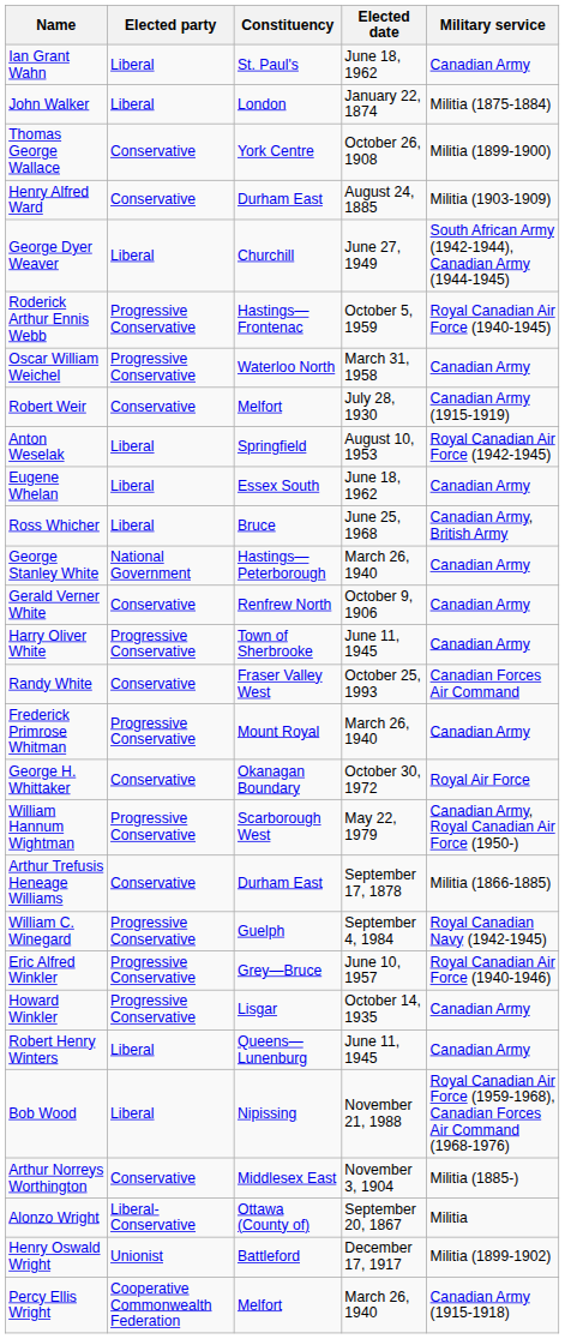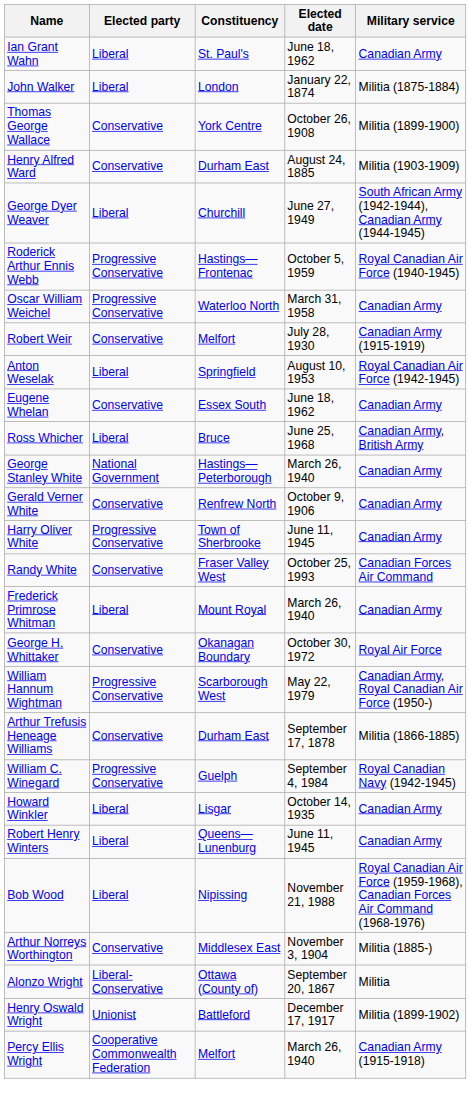Eugene Whelan | Elected party: Liberal -> Conservative
Frederick Primrose Whitman | Elected party: Progressive Conservative -> Liberal
- row: Eric Alfred Winkler | Progressive Conservative | Grey—Bruce | June 10, 1957 | Royal Canadian Air Force (1940-1946)
Howard Winkler | Elected party: Progressive Conservative -> Liberal
